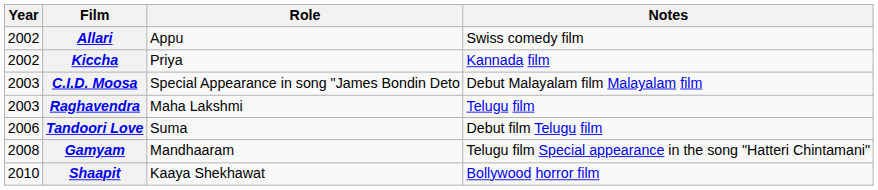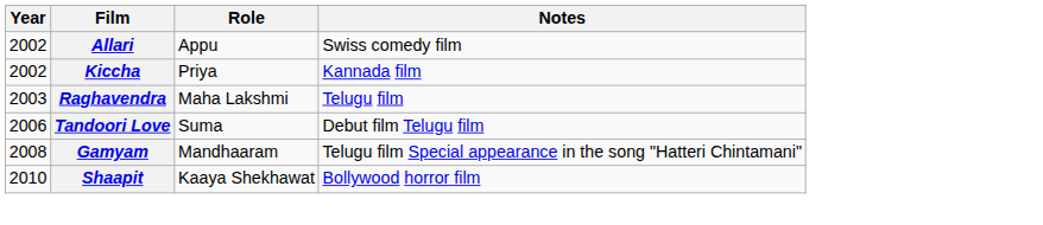- row: 2003 | C.I.D. Moosa | Special Appearance in song "James Bondin Deto | Debut Malayalam film Malayalam film
